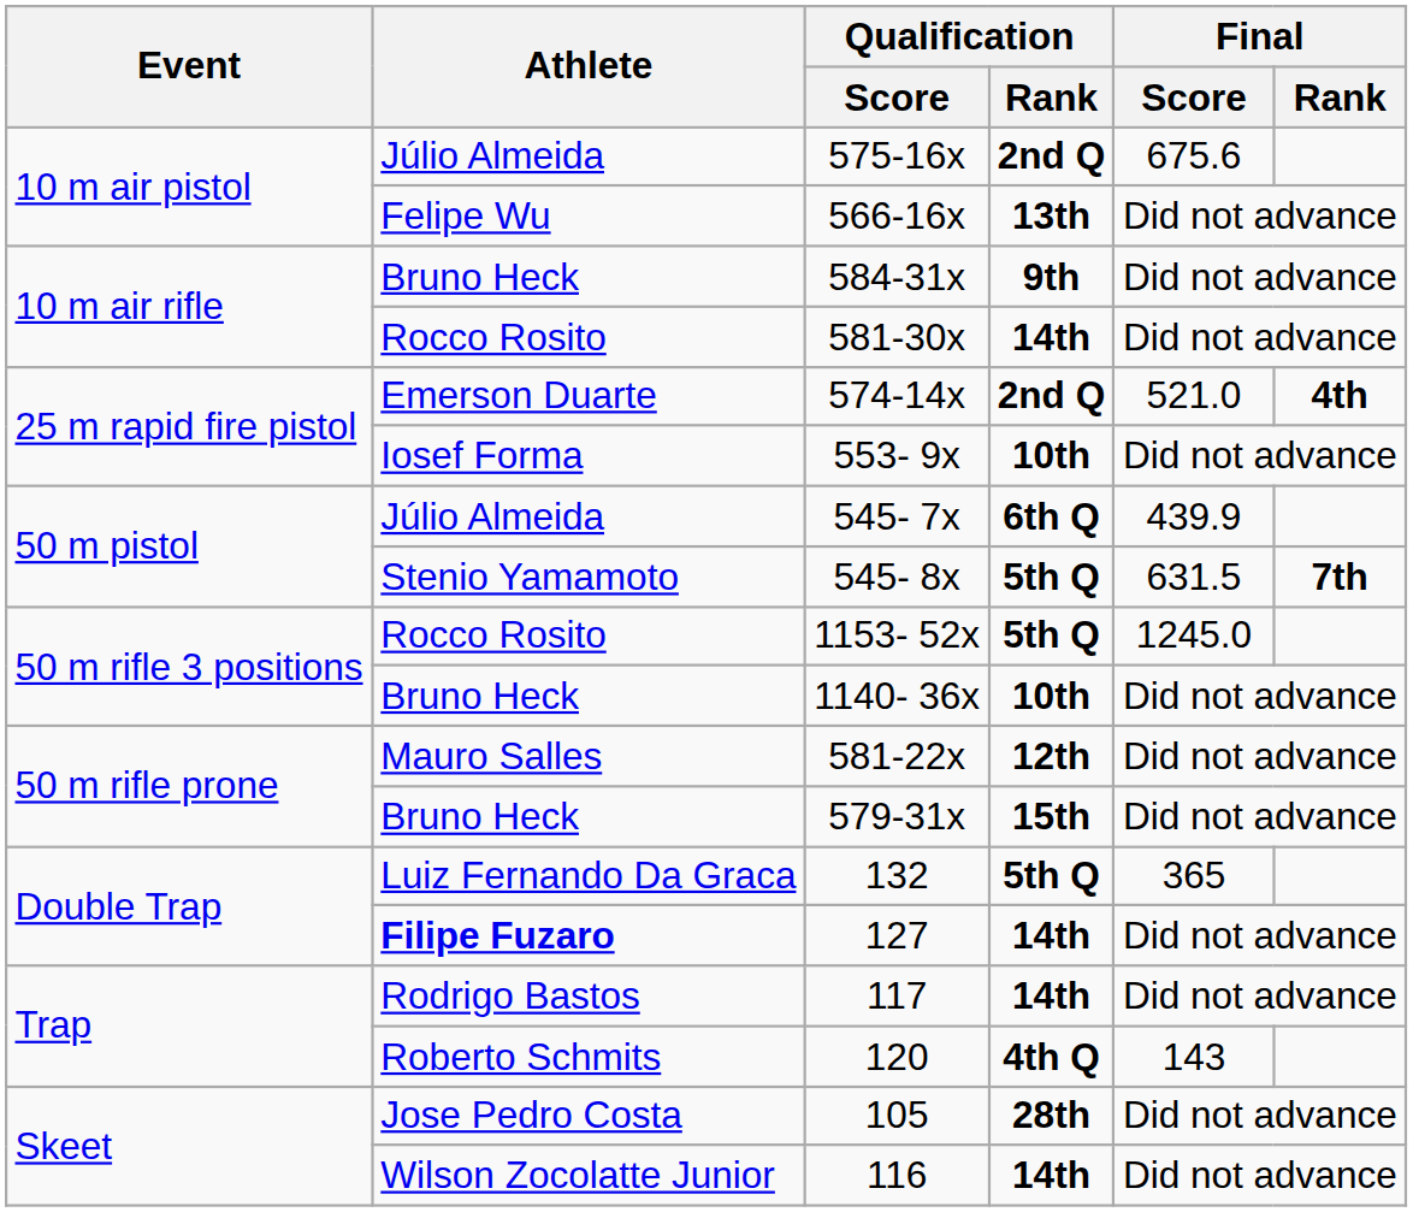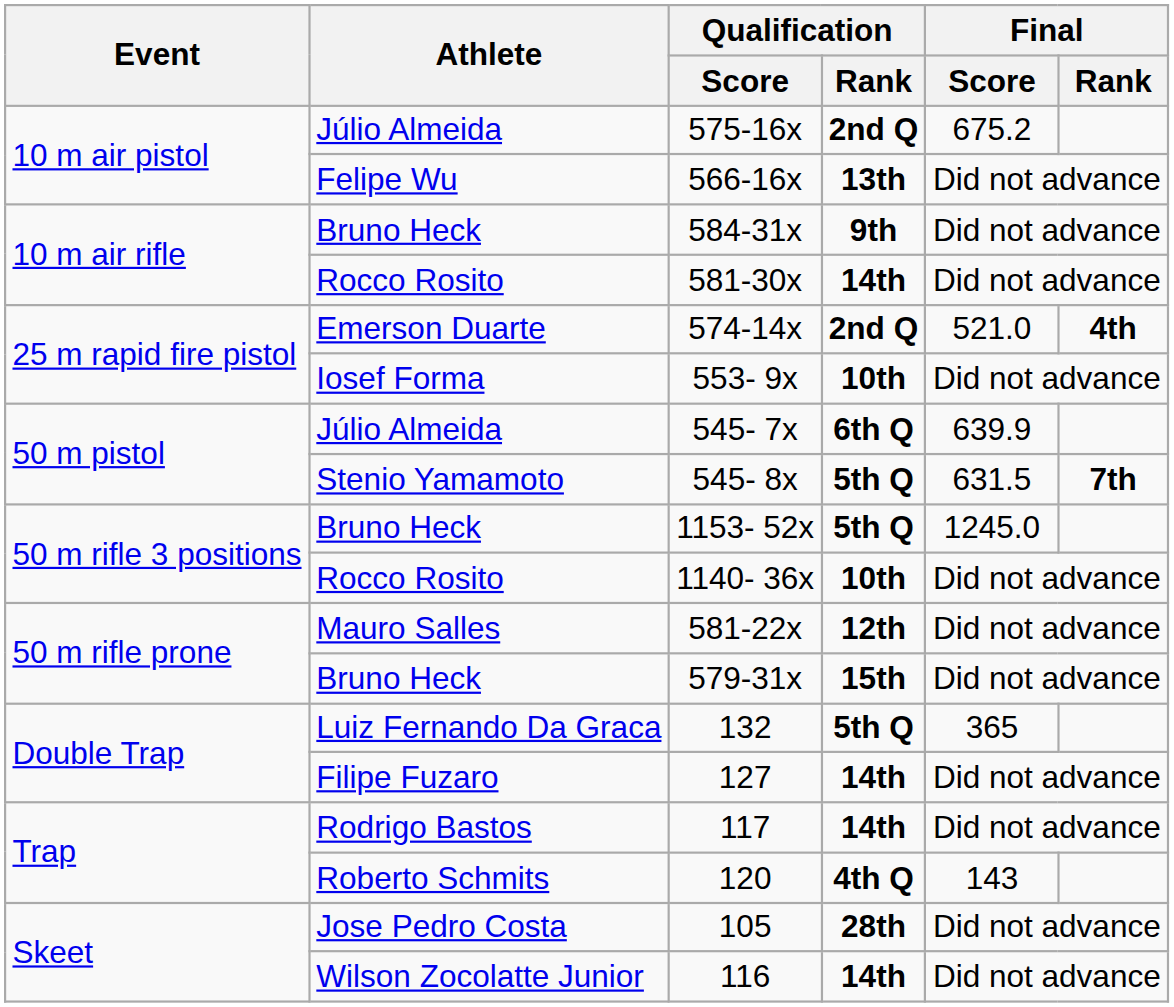575-16x | Final / Score: 675.6 -> 675.2
545- 7x | Final / Score: 439.9 -> 639.9
1153- 52x | Athlete: Rocco Rosito -> Bruno Heck
1140- 36x | Athlete: Bruno Heck -> Rocco Rosito
127 | Athlete: bold -> normal
